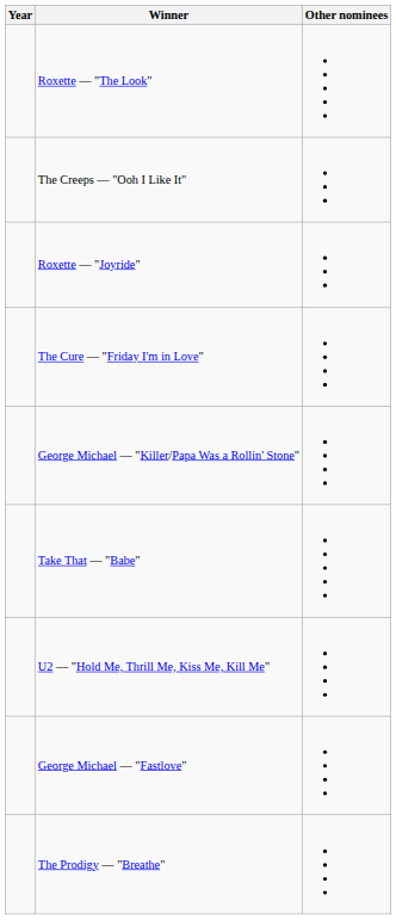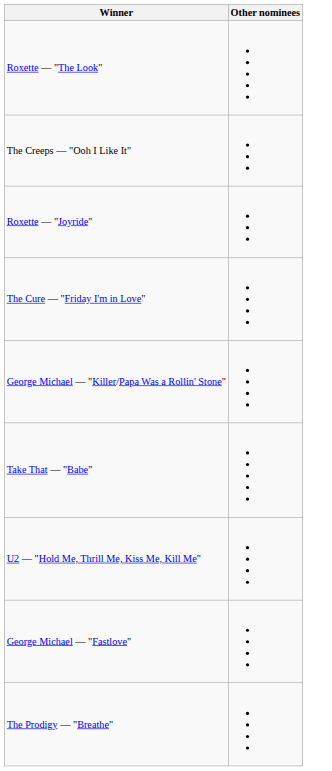- column: Year
